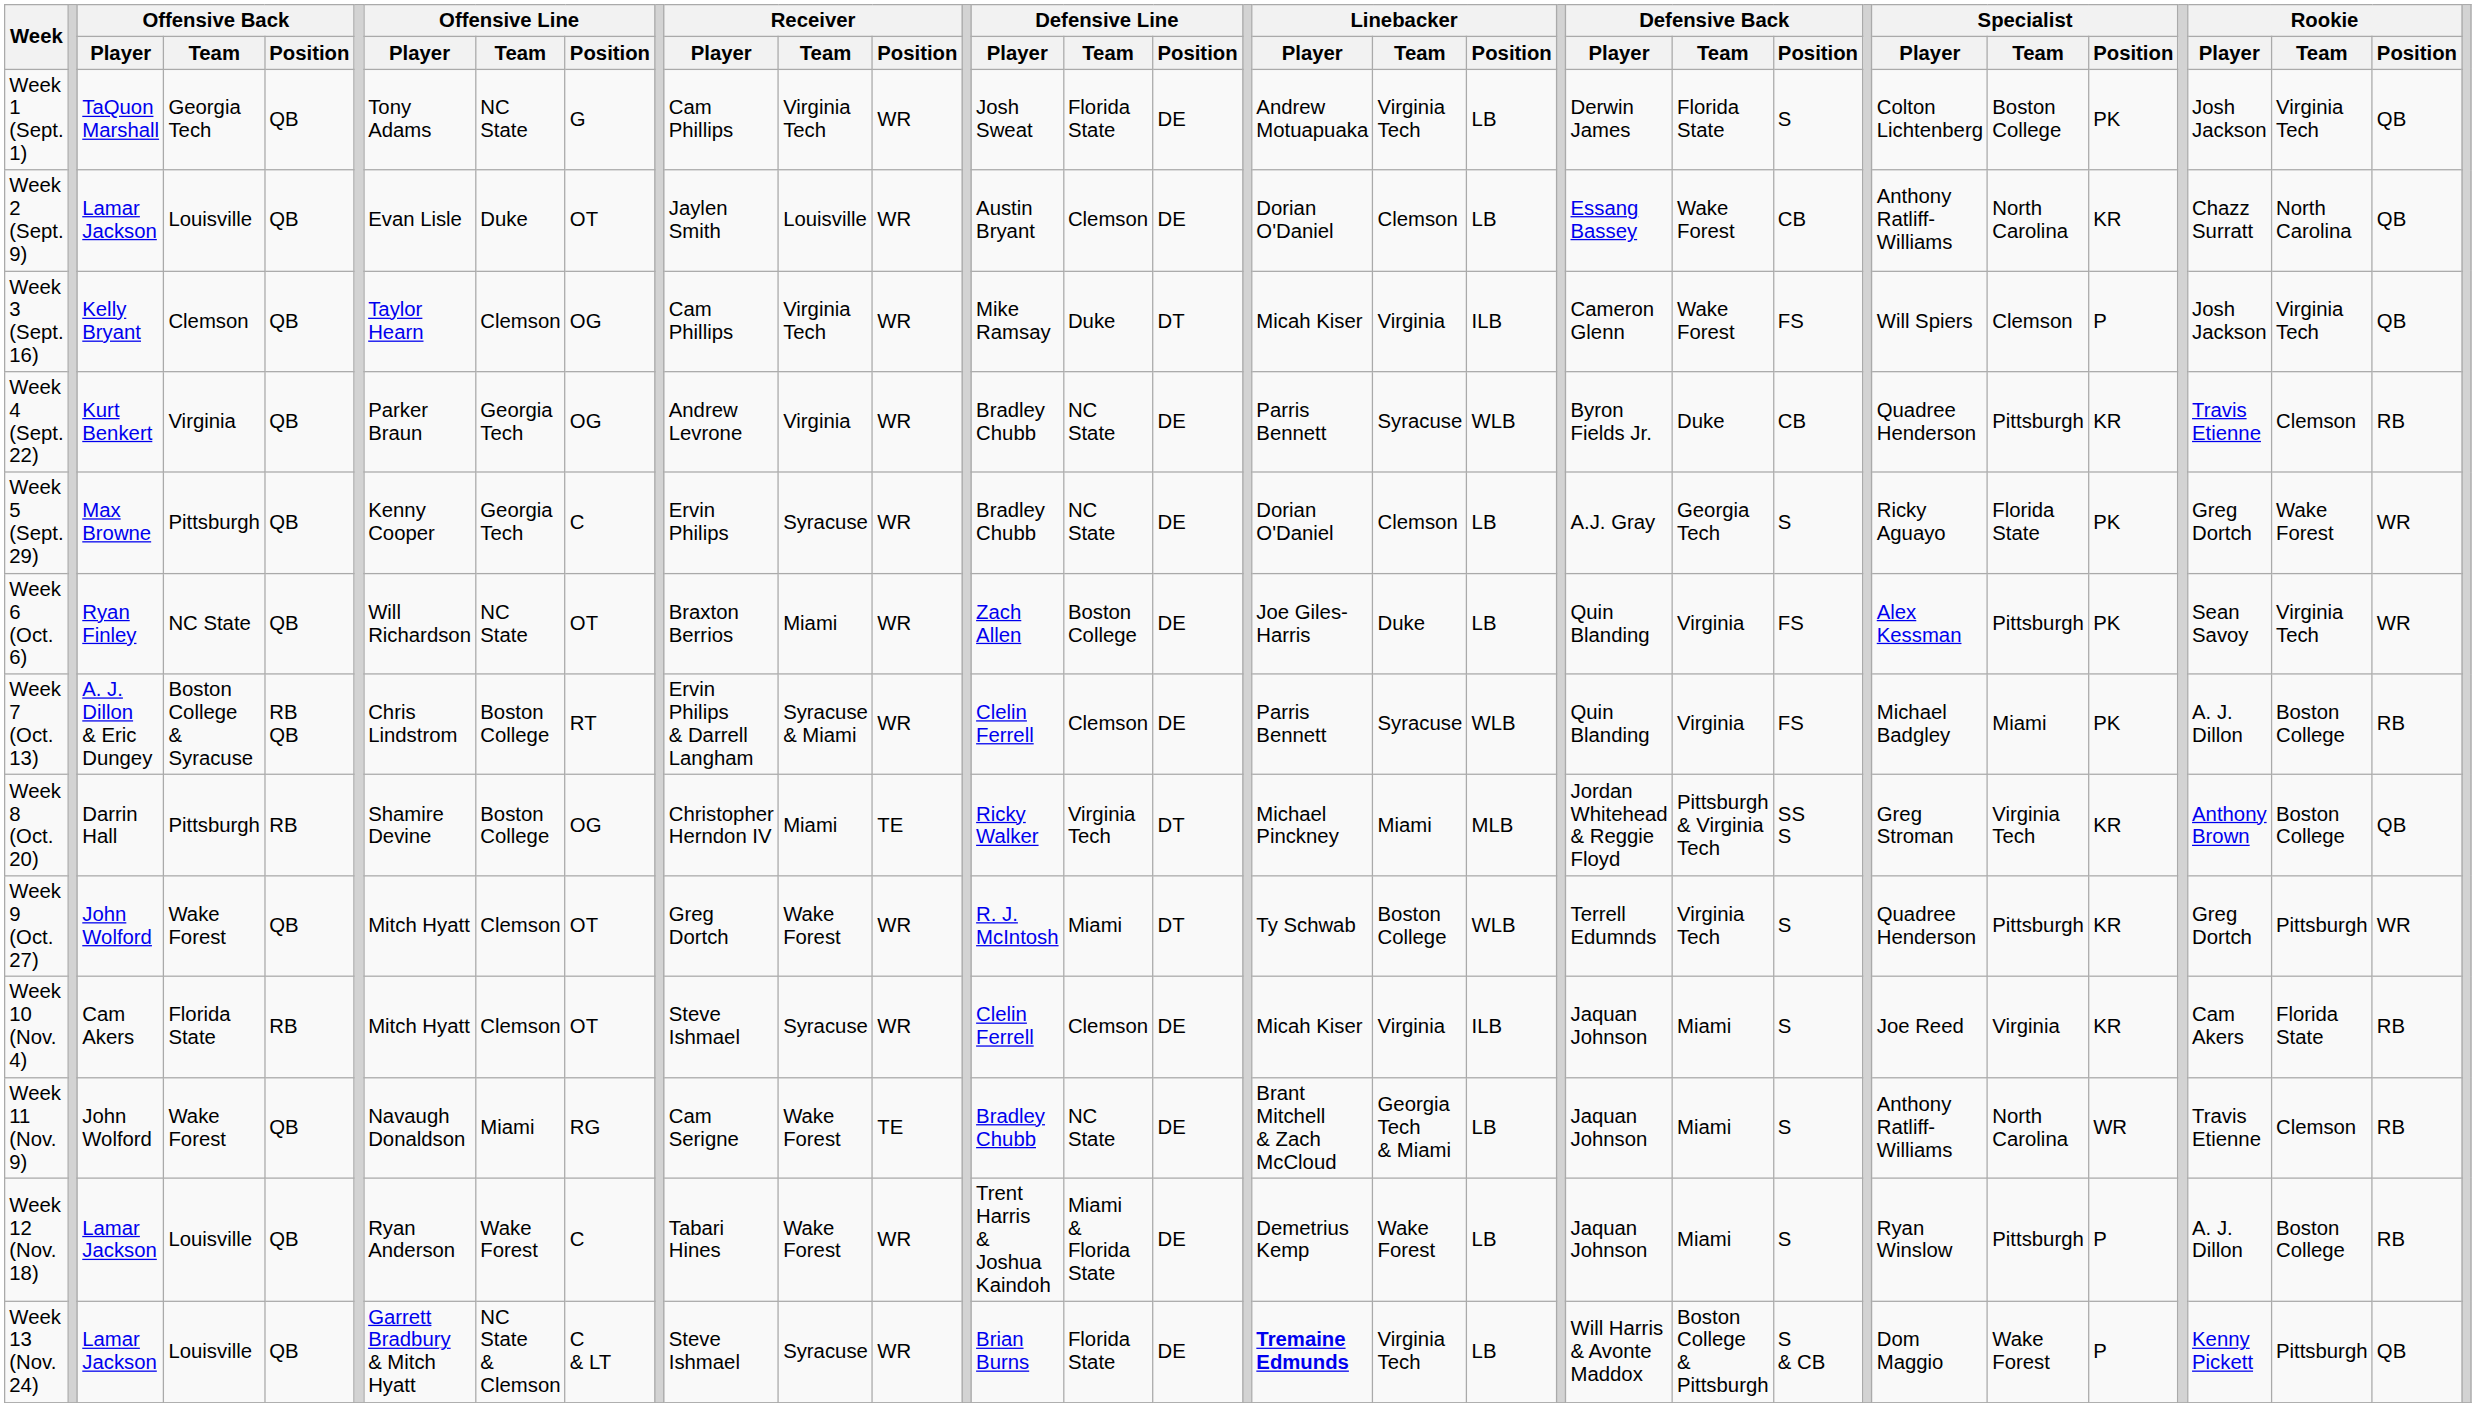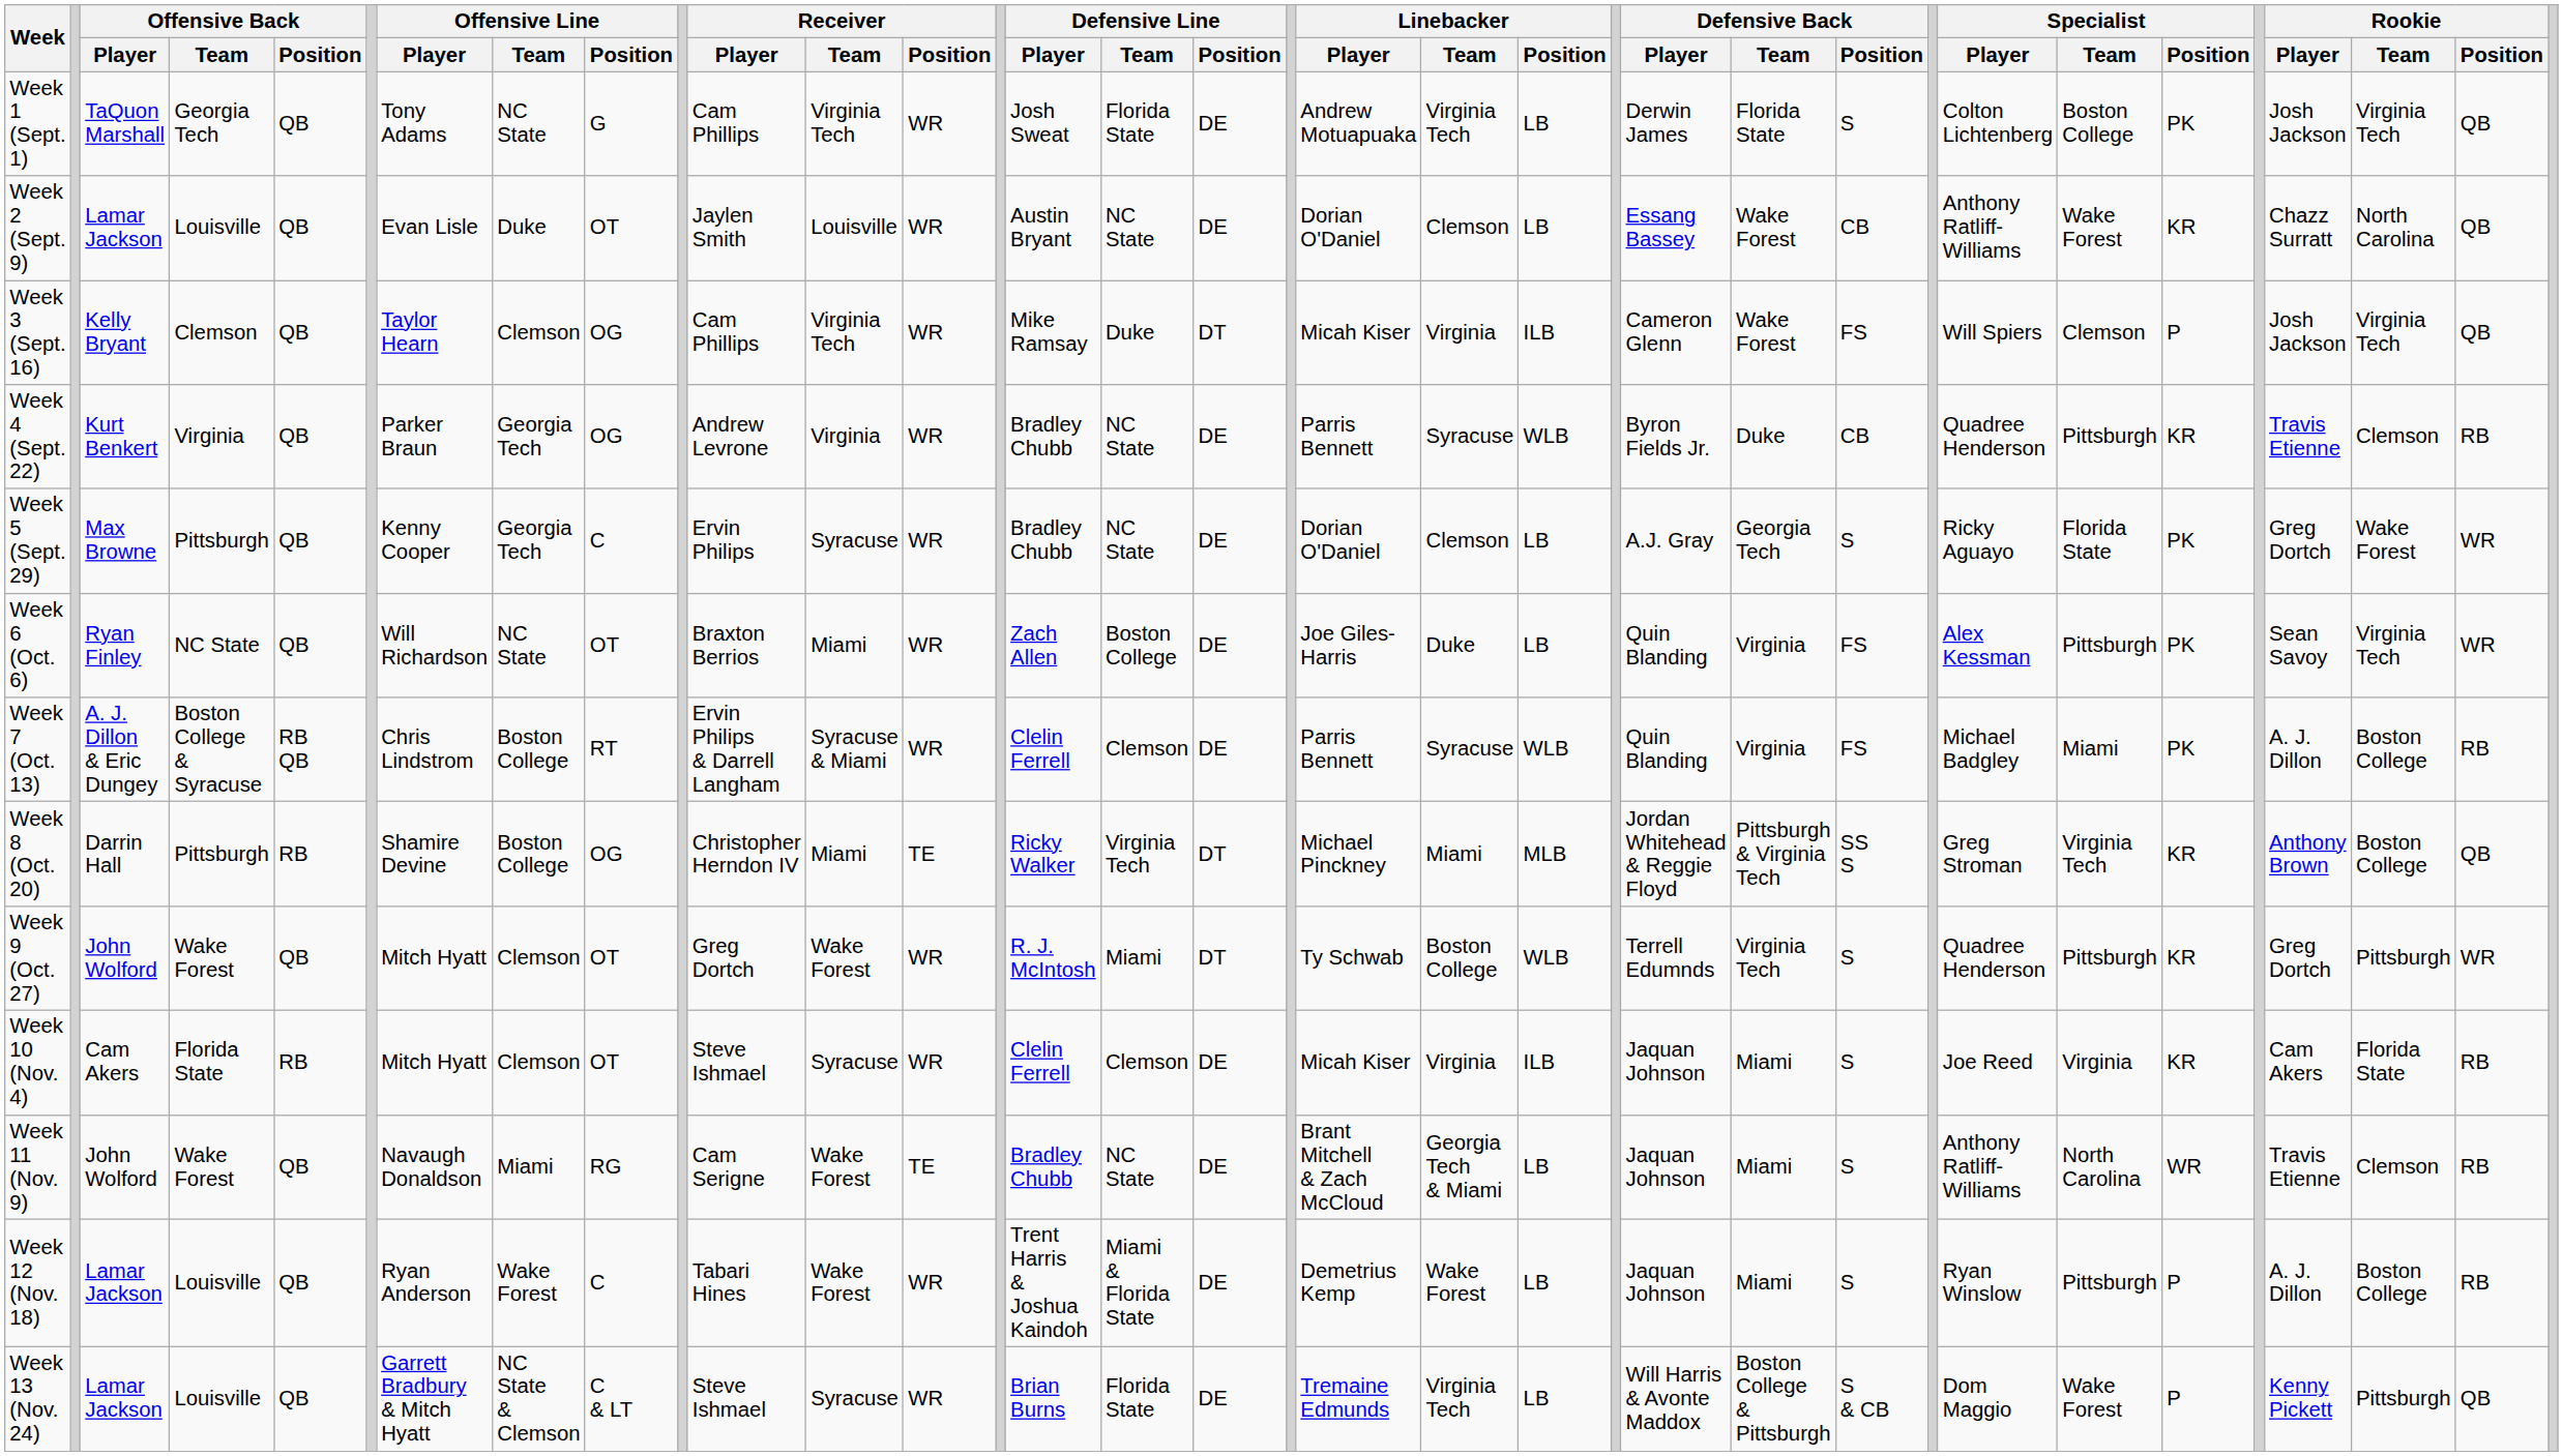Week 2 (Sept. 9) | Defensive Line / Team: Clemson -> NC State
Week 2 (Sept. 9) | Specialist / Team: North Carolina -> Wake Forest
Week 13 (Nov. 24) | Linebacker / Player: bold -> normal
